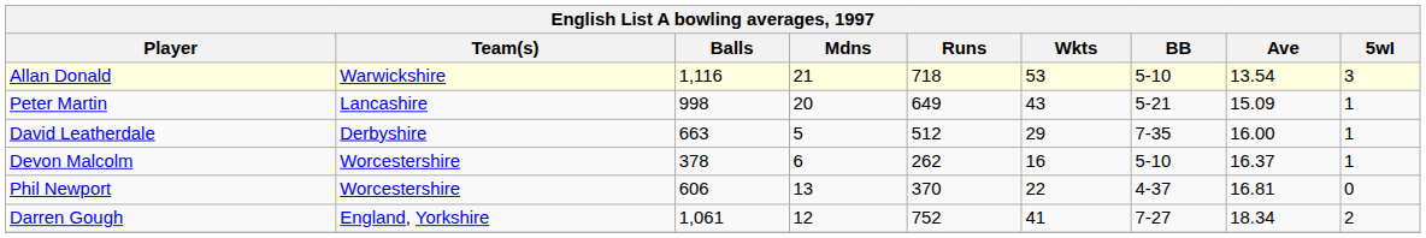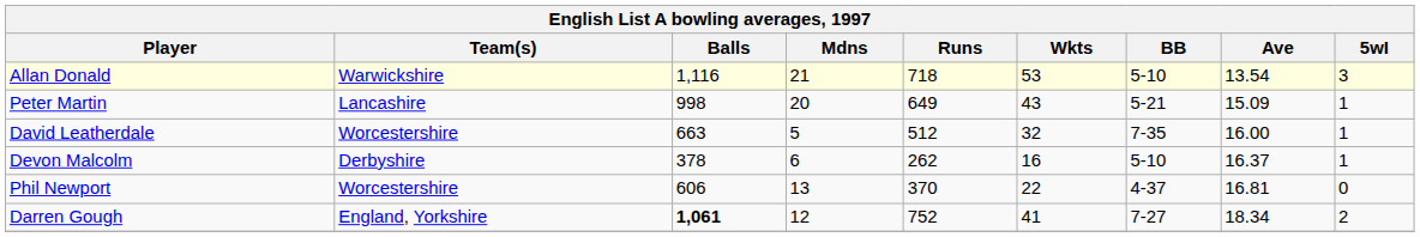David Leatherdale | Team(s): Derbyshire -> Worcestershire
David Leatherdale | Wkts: 29 -> 32
Devon Malcolm | Team(s): Worcestershire -> Derbyshire
Darren Gough | Balls: normal -> bold
